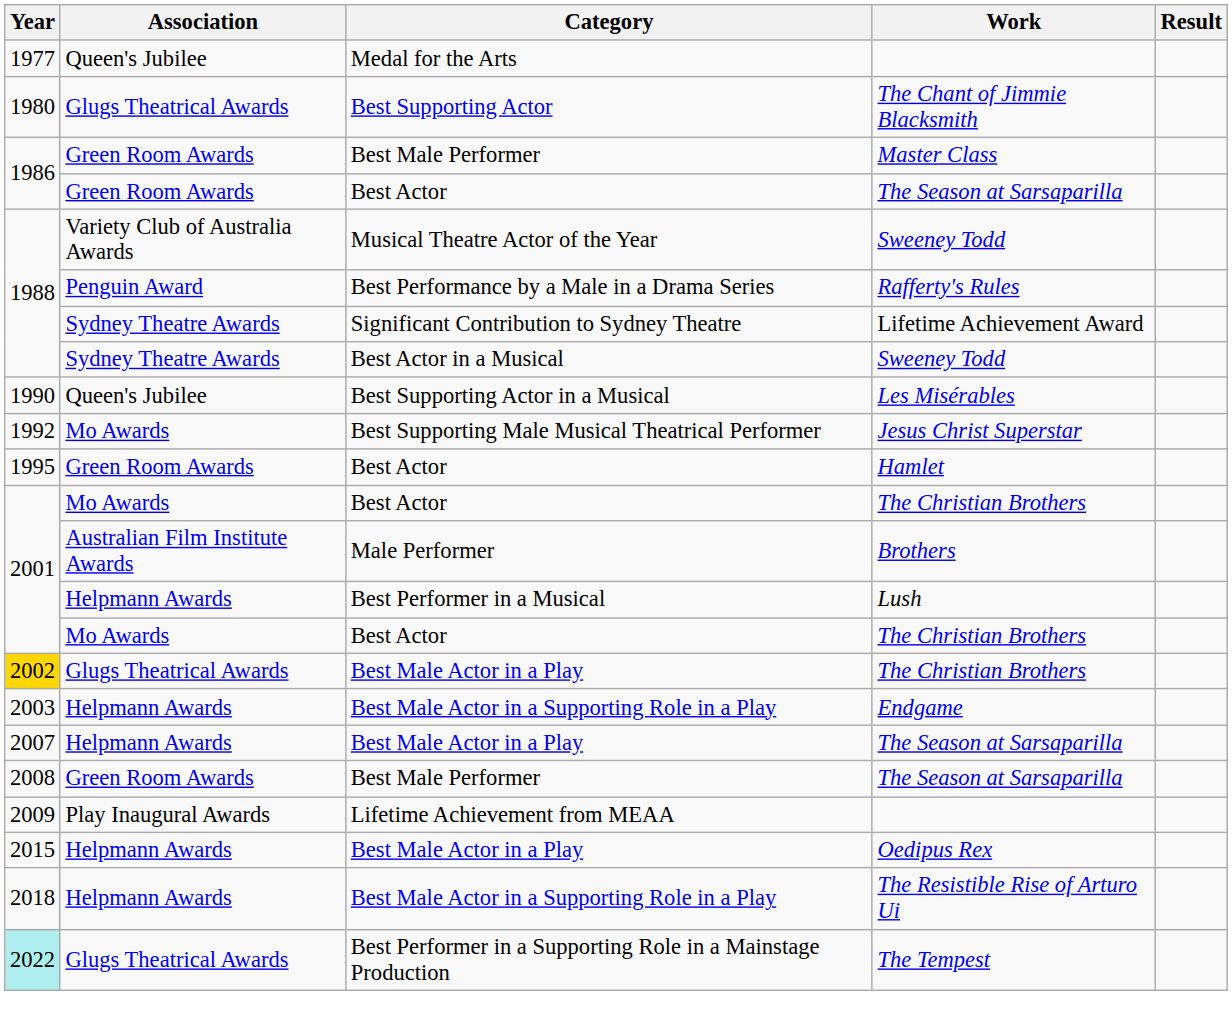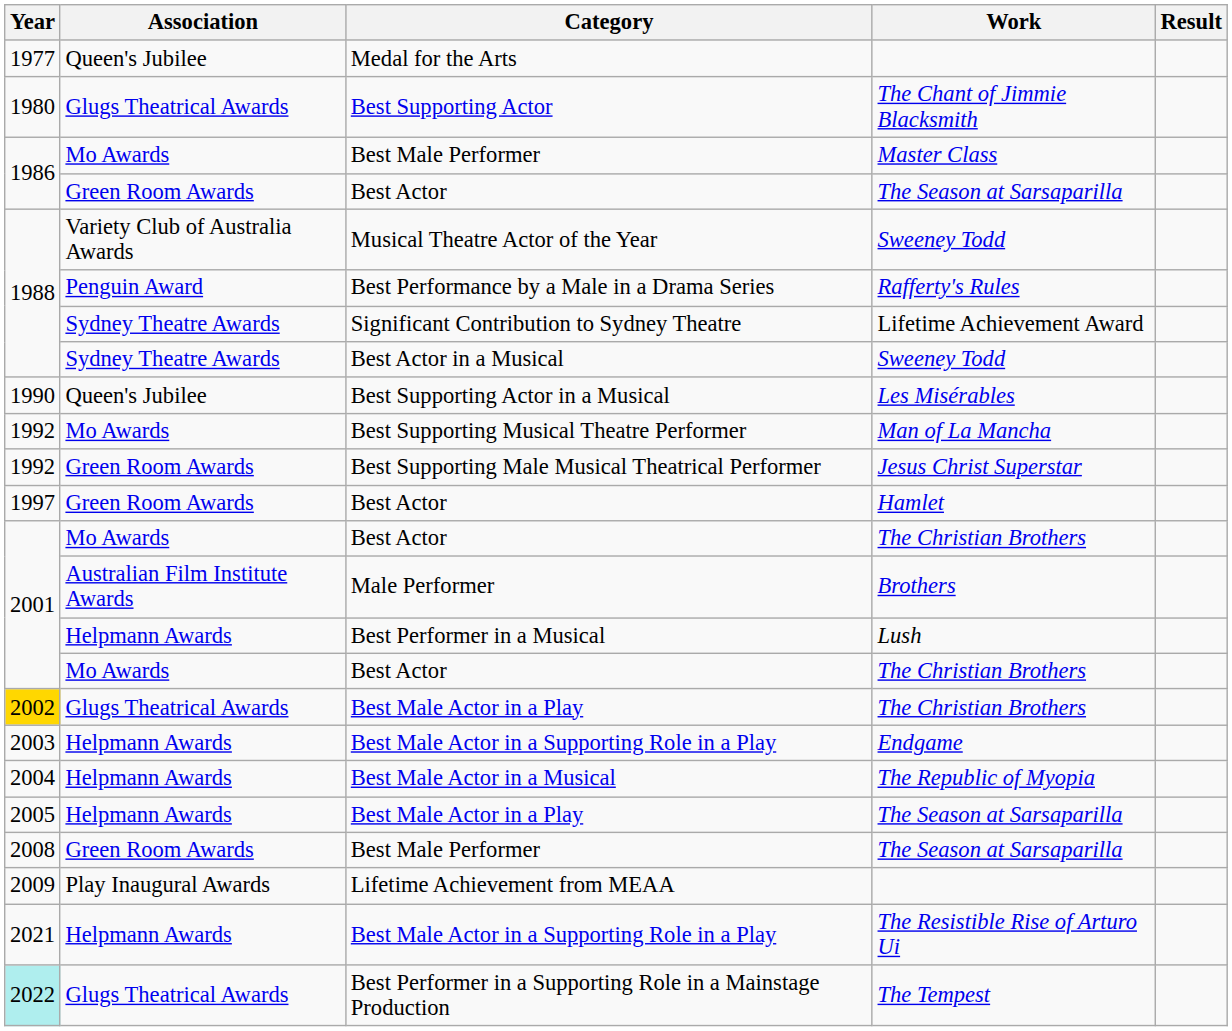Master Class | Association: Green Room Awards -> Mo Awards
+ row: 1992 | Mo Awards | Best Supporting Musical Theatre Performer | Man of La Mancha
Jesus Christ Superstar | Association: Mo Awards -> Green Room Awards
Hamlet | Year: 1995 -> 1997
+ row: 2004 | Helpmann Awards | Best Male Actor in a Musical | The Republic of Myopia
Best Male Actor in a Play / The Season at Sarsaparilla | Year: 2007 -> 2005
- row: 2015 | Helpmann Awards | Best Male Actor in a Play | Oedipus Rex
The Resistible Rise of Arturo Ui | Year: 2018 -> 2021
